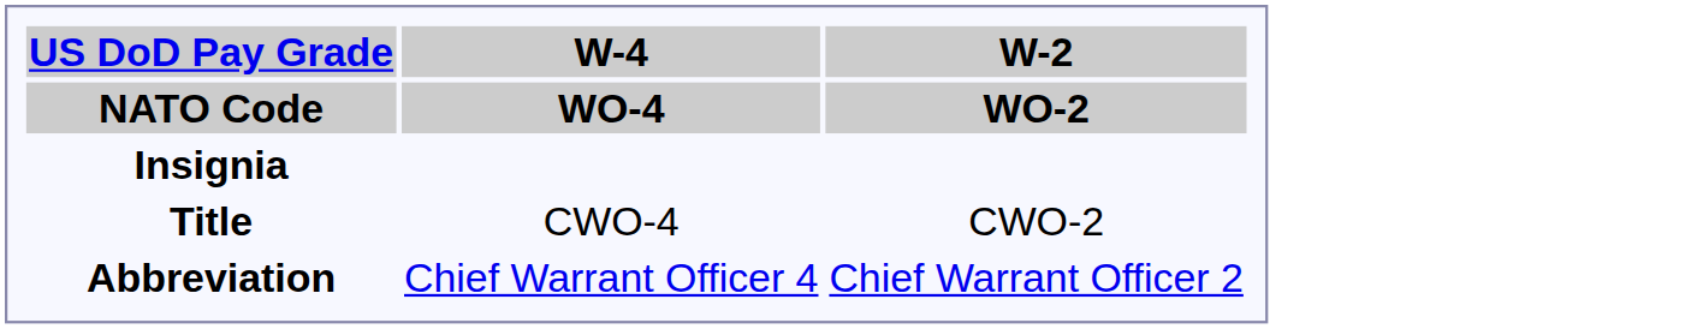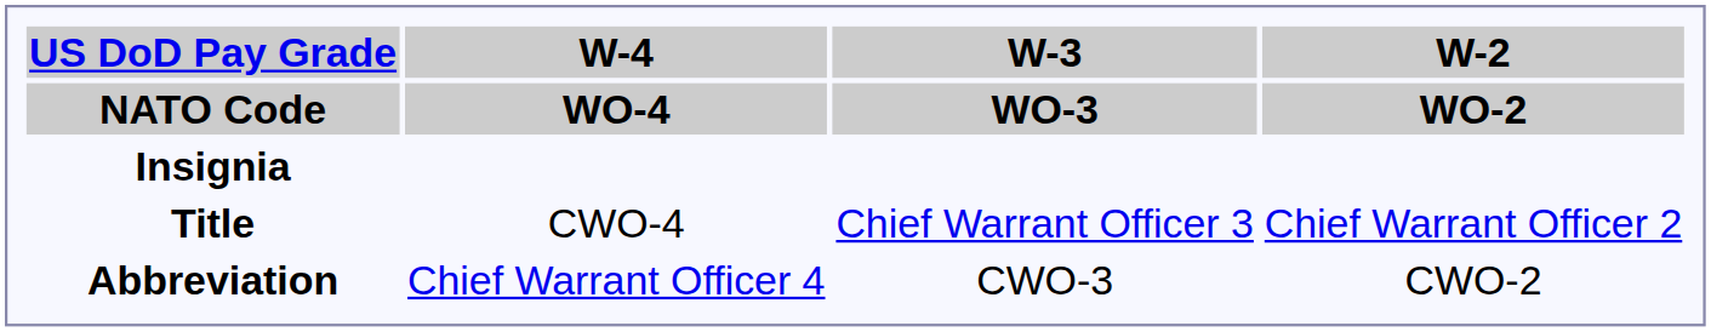+ column: W-3 | WO-3 | Chief Warrant Officer 3 | CWO-3
Title | W-2 / WO-2: CWO-2 -> Chief Warrant Officer 2
Abbreviation | W-2 / WO-2: Chief Warrant Officer 2 -> CWO-2
